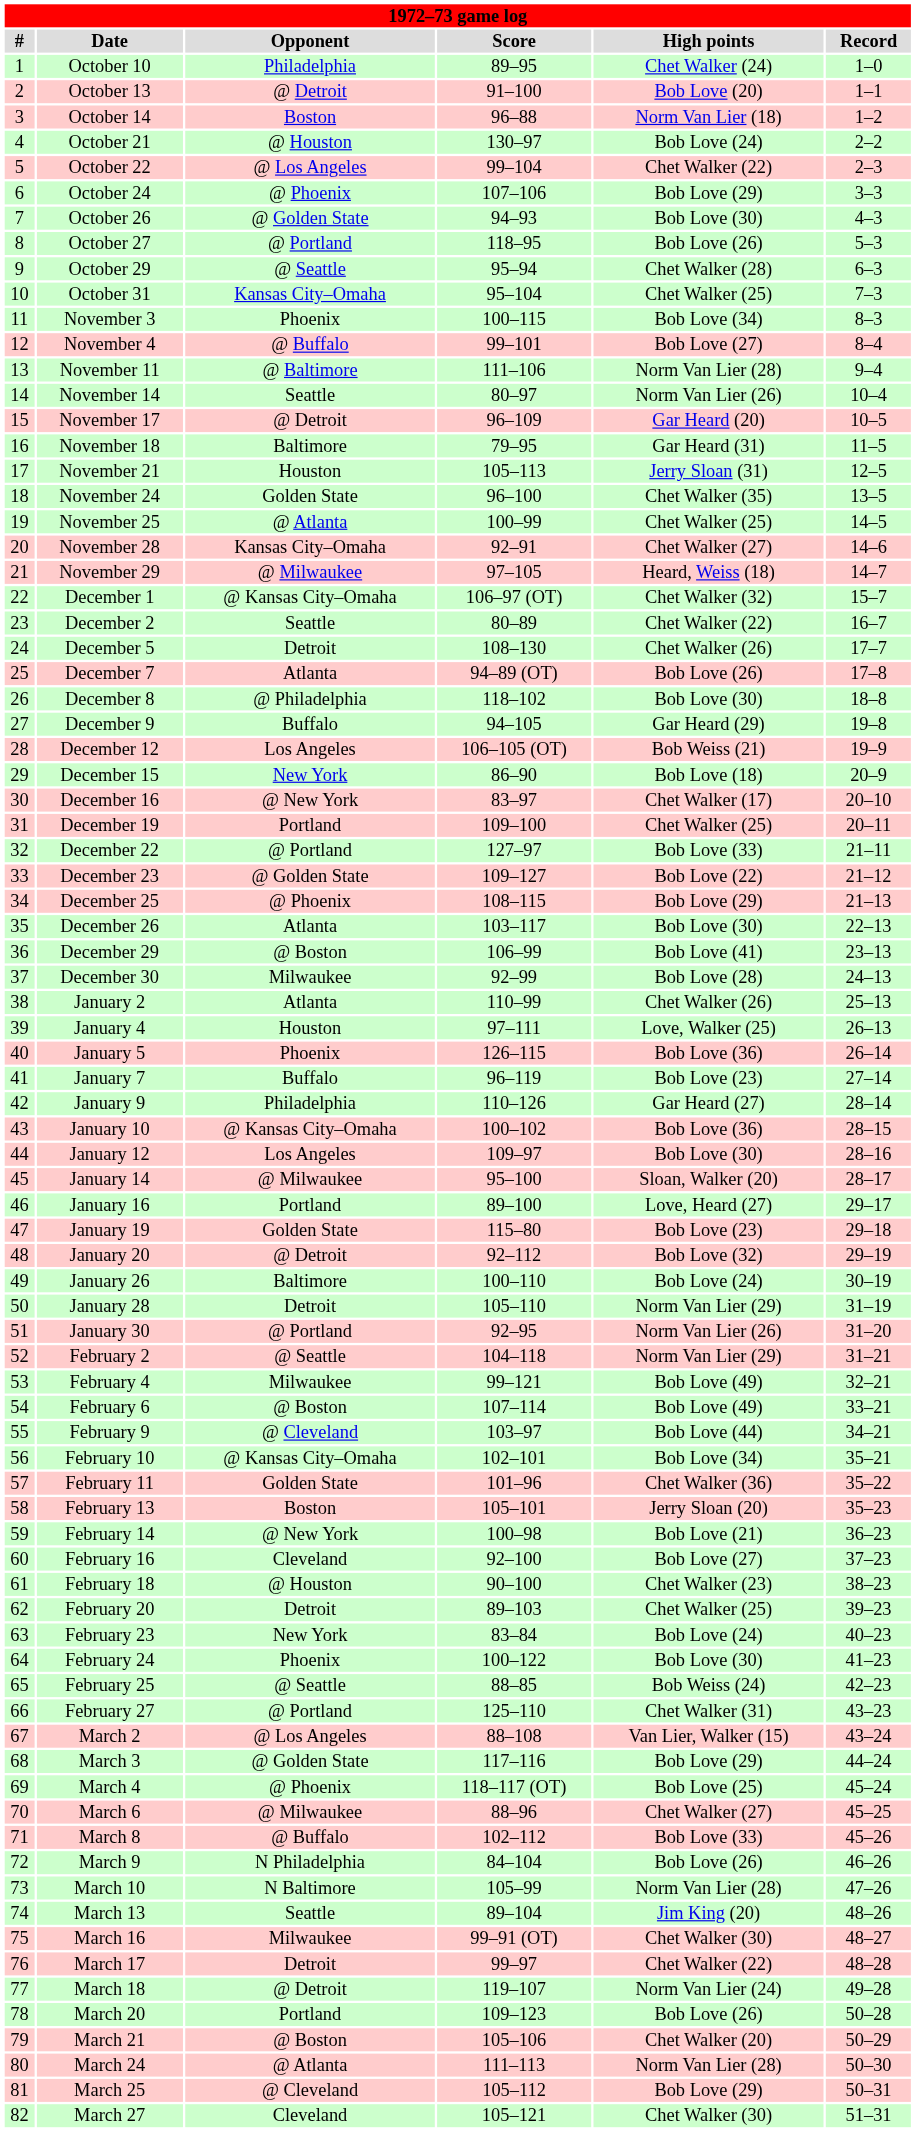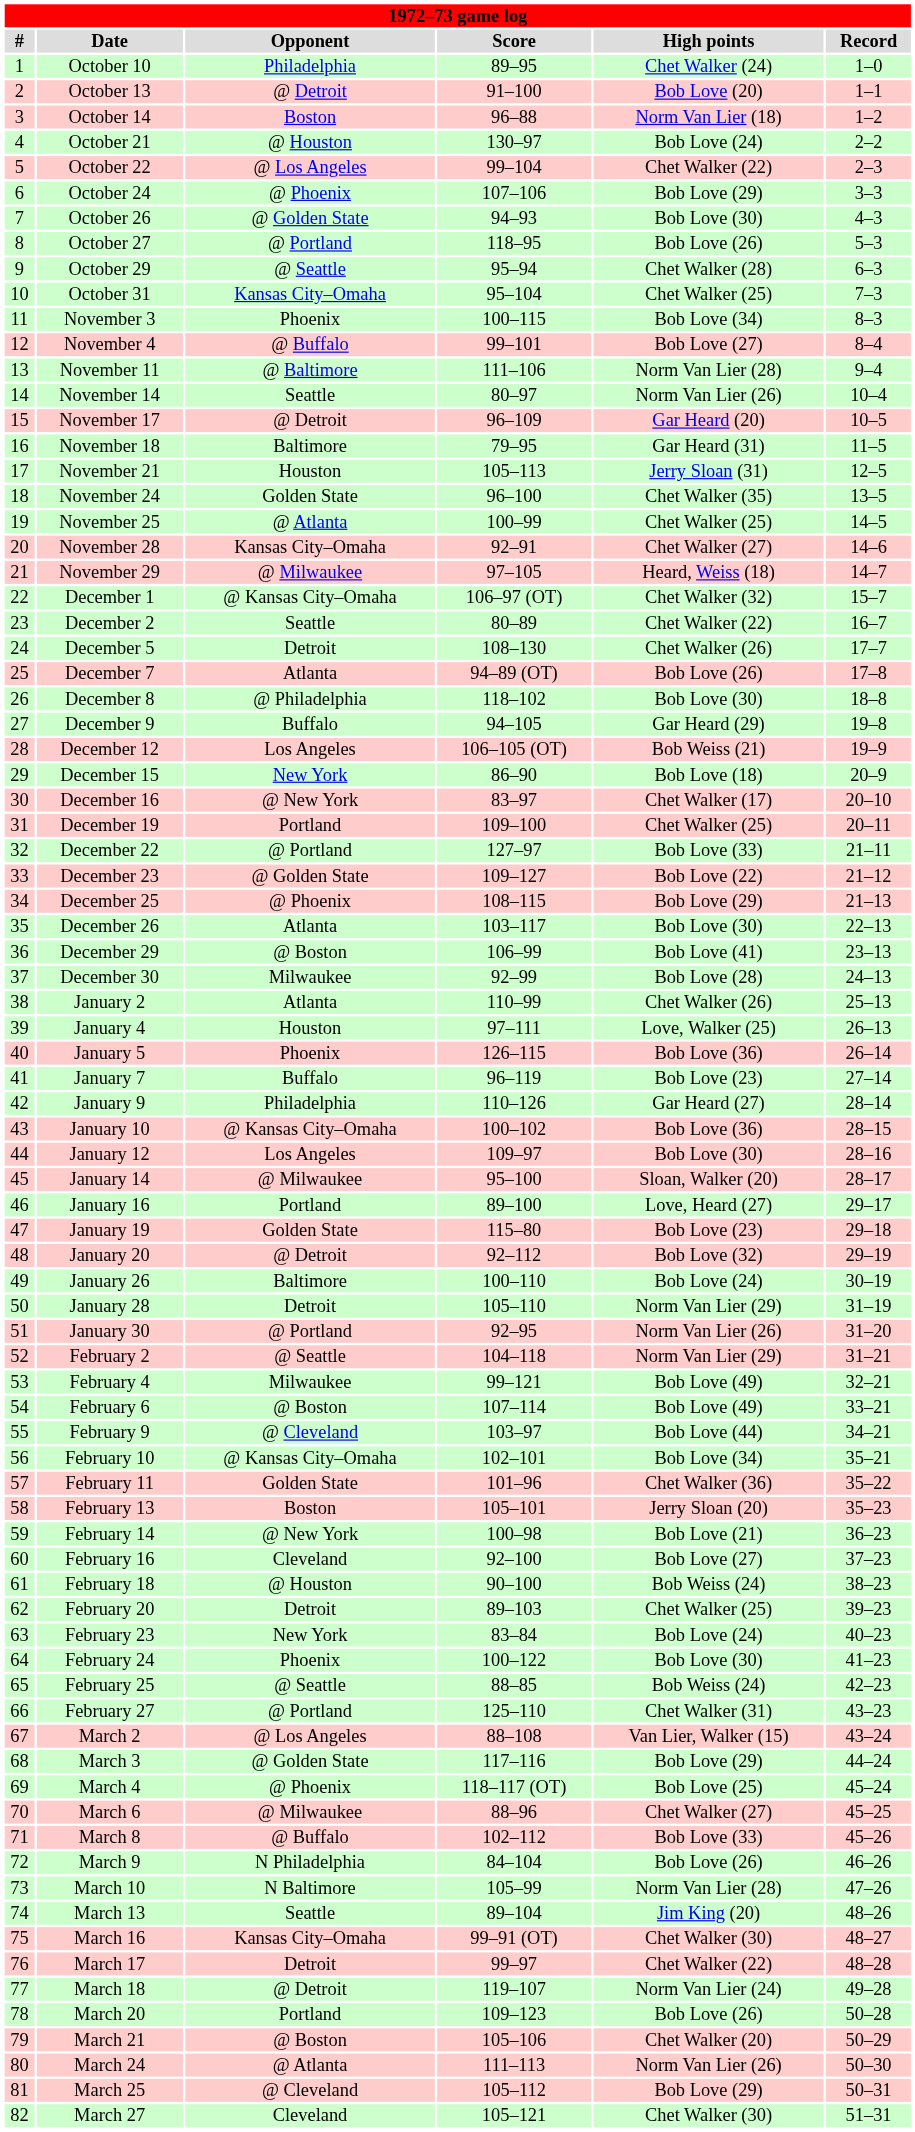February 18 | High points: Chet Walker (23) -> Bob Weiss (24)
March 16 | Opponent: Milwaukee -> Kansas City–Omaha
March 24 | High points: Norm Van Lier (28) -> Norm Van Lier (26)
